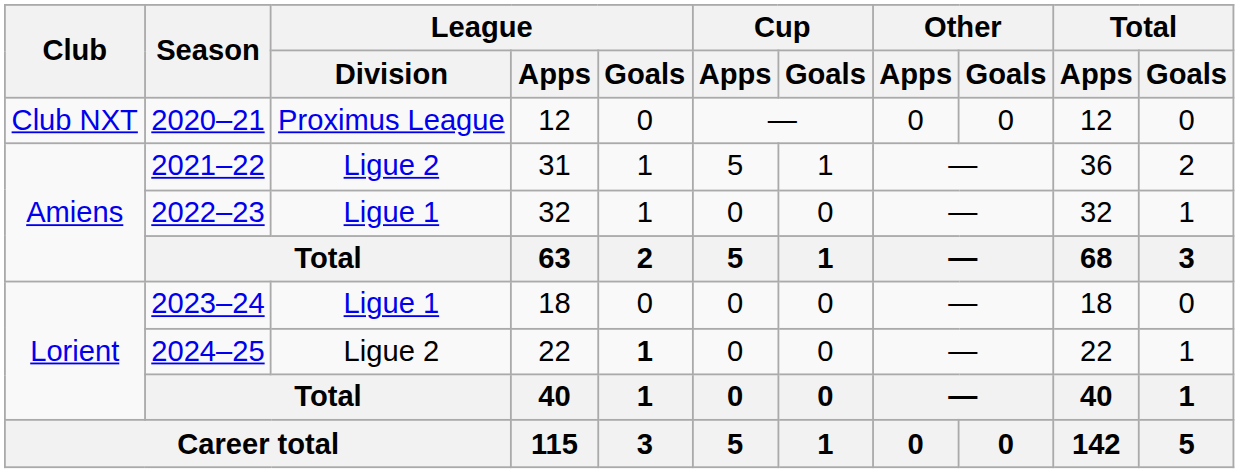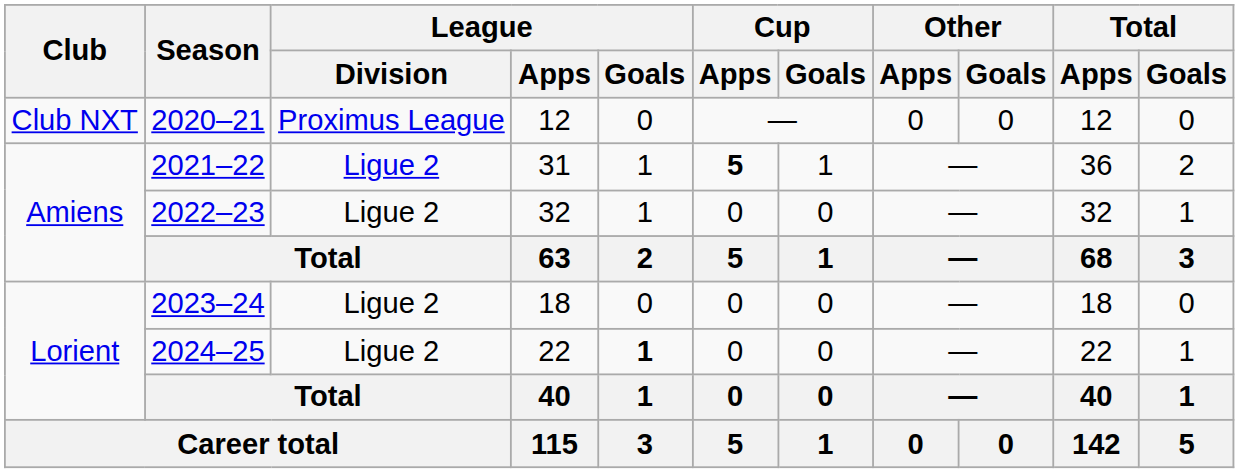2021–22 | Cup / Apps: normal -> bold
2022–23 | League / Division: Ligue 1 -> Ligue 2
2023–24 | League / Division: Ligue 1 -> Ligue 2
